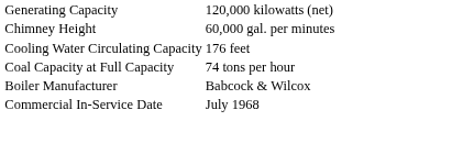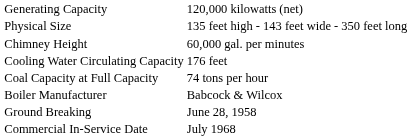+ row: Physical Size | 135 feet high - 143 feet wide - 350 feet long
+ row: Ground Breaking | June 28, 1958
